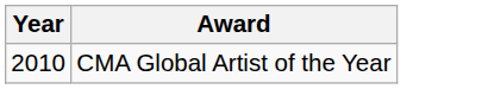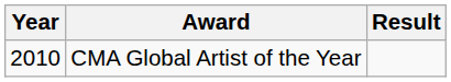+ column: Result
